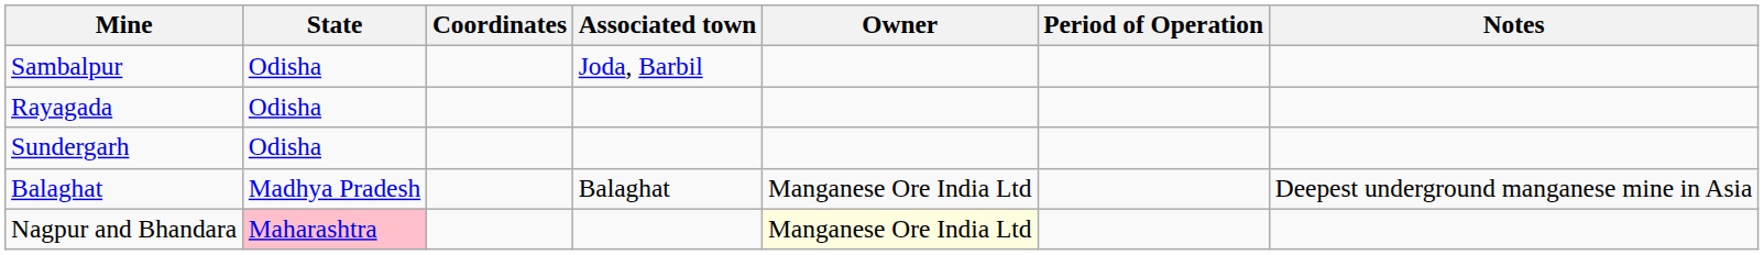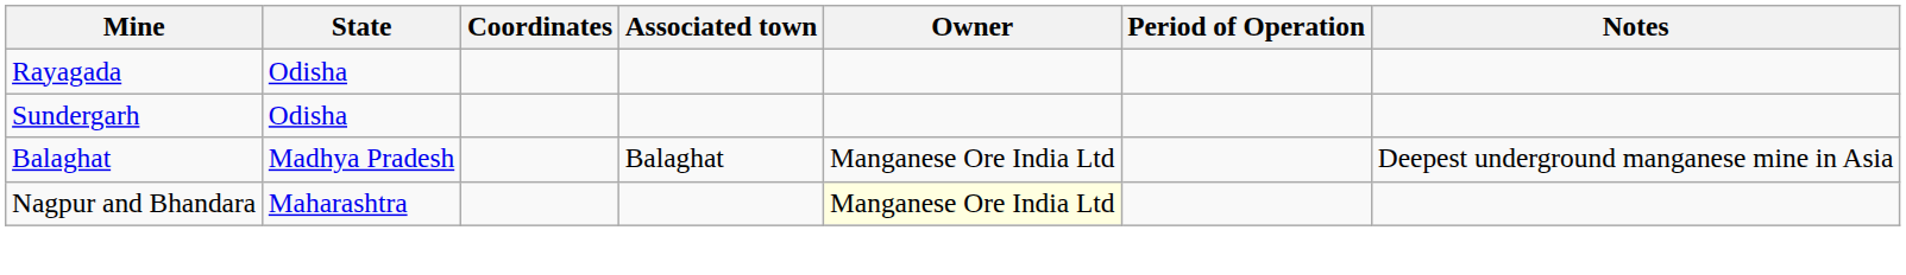- row: Sambalpur | Odisha | Joda, Barbil
Nagpur and Bhandara | State: pink background -> no background
